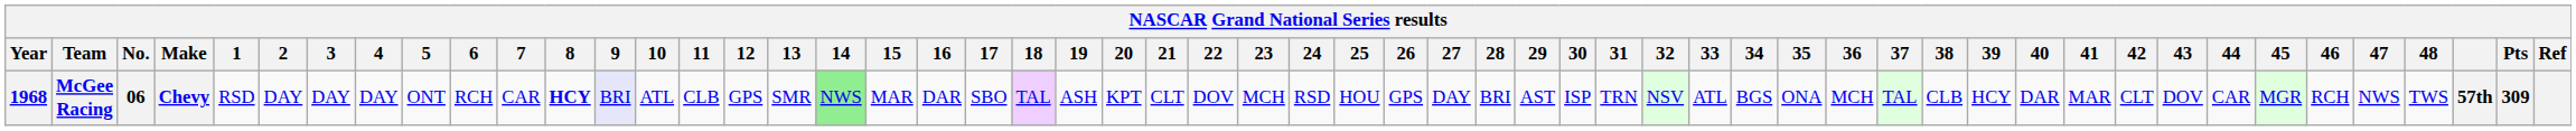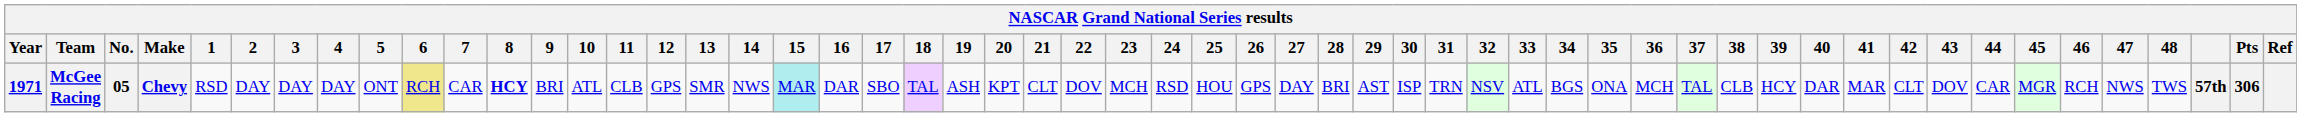McGee Racing | Year: 1968 -> 1971
McGee Racing | No.: 06 -> 05
McGee Racing | 6: no background -> khaki background
McGee Racing | 9: lavender background -> no background
McGee Racing | 14: lightgreen background -> no background
McGee Racing | 15: no background -> paleturquoise background
McGee Racing | Pts: 309 -> 306
